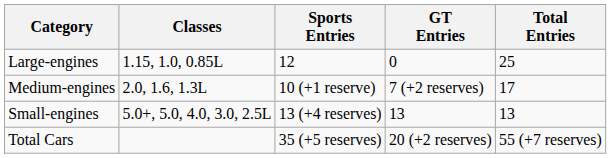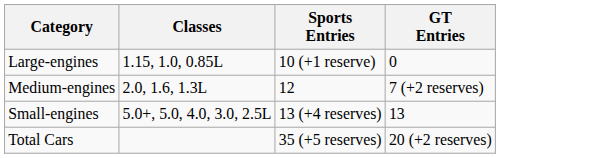- column: Total Entries | 25 | 17 | 13 | 55 (+7 reserves)
Large-engines | Sports Entries: 12 -> 10 (+1 reserve)
Medium-engines | Sports Entries: 10 (+1 reserve) -> 12
